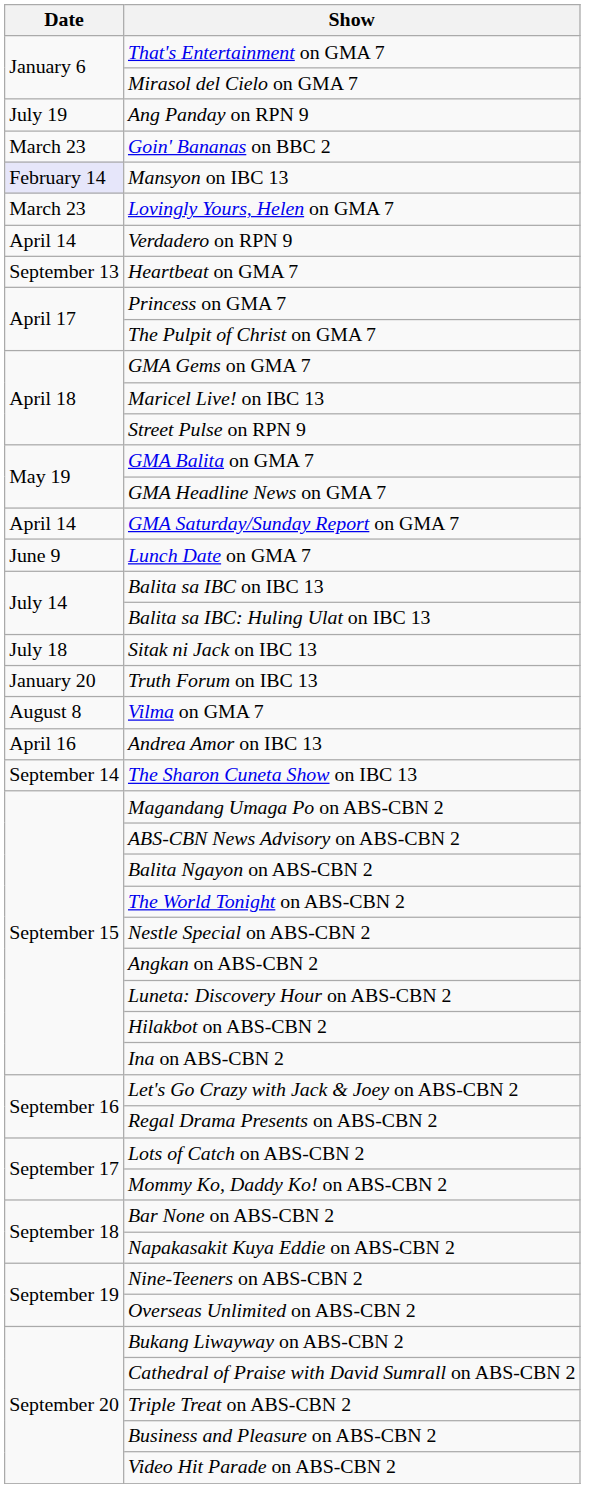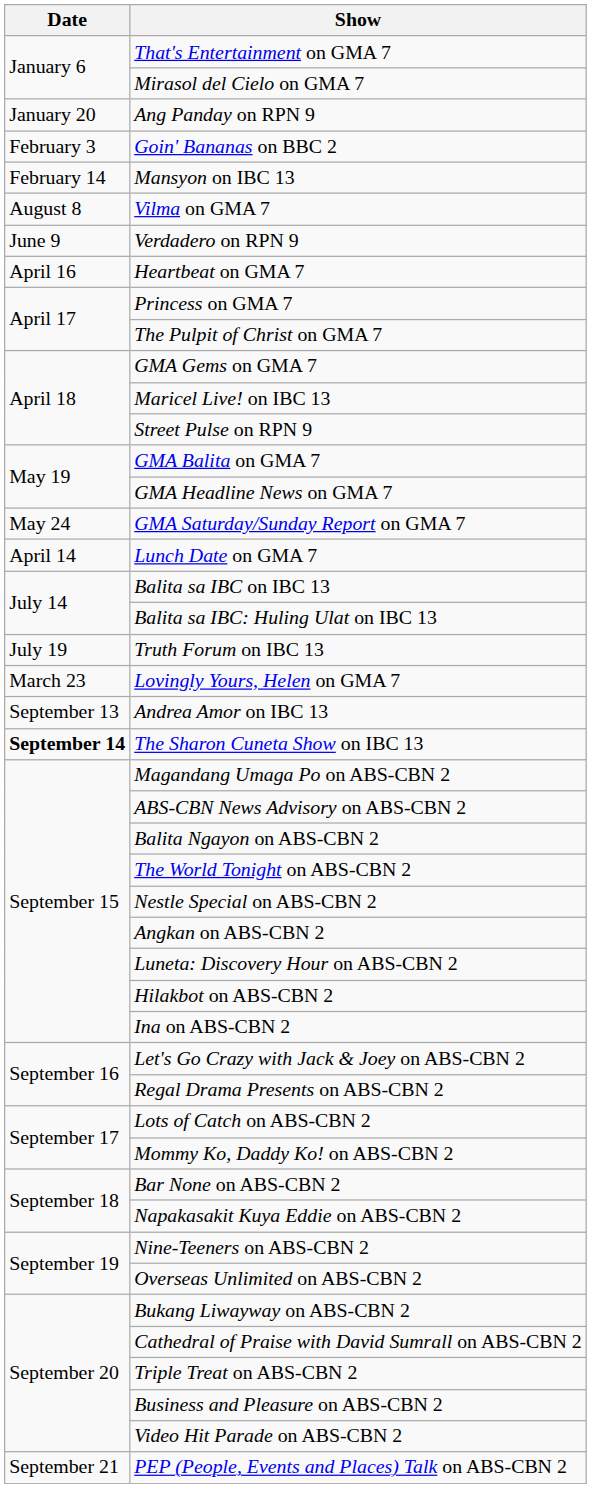Ang Panday on RPN 9 | Date: July 19 -> January 20
Goin' Bananas on BBC 2 | Date: March 23 -> February 3
Mansyon on IBC 13 | Date: lavender background -> no background
rows swapped: Lovingly Yours, Helen on GMA 7 <-> Vilma on GMA 7
Verdadero on RPN 9 | Date: April 14 -> June 9
Heartbeat on GMA 7 | Date: September 13 -> April 16
GMA Saturday/Sunday Report on GMA 7 | Date: April 14 -> May 24
Lunch Date on GMA 7 | Date: June 9 -> April 14
- row: July 18 | Sitak ni Jack on IBC 13
Truth Forum on IBC 13 | Date: January 20 -> July 19
Andrea Amor on IBC 13 | Date: April 16 -> September 13
The Sharon Cuneta Show on IBC 13 | Date: normal -> bold
+ row: September 21 | PEP (People, Events and Places) Talk on ABS-CBN 2
